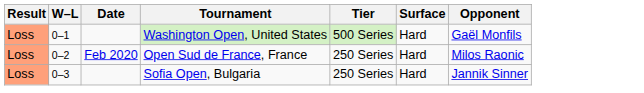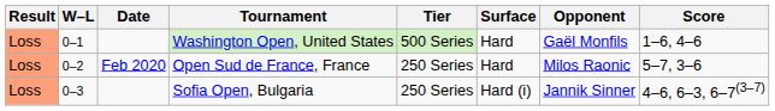+ column: Score | 1–6, 4–6 | 5–7, 3–6 | 4–6, 6–3, 6–7(3–7)
Sofia Open, Bulgaria | Surface: Hard -> Hard (i)
